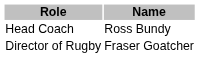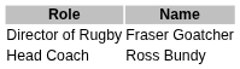rows swapped: Director of Rugby <-> Head Coach
